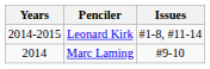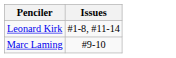- column: Years | 2014-2015 | 2014
